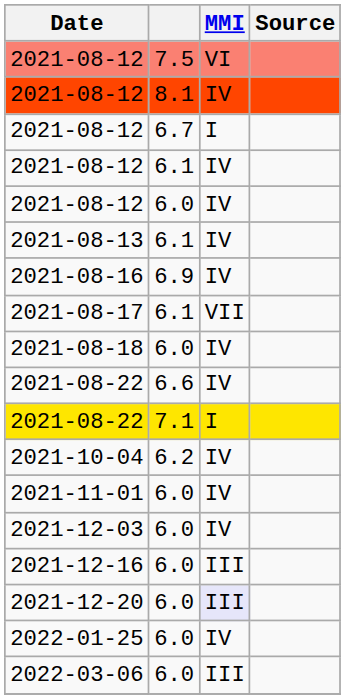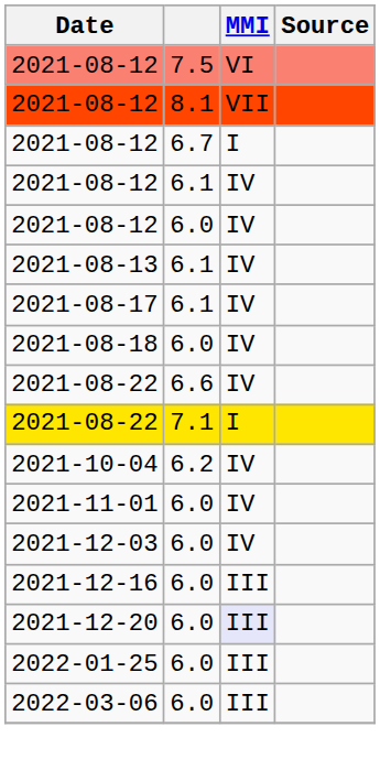2021-08-12 / 8.1 | MMI: IV -> VII
- row: 2021-08-16 | 6.9 | IV
2021-08-17 | MMI: VII -> IV
2022-01-25 | MMI: IV -> III
